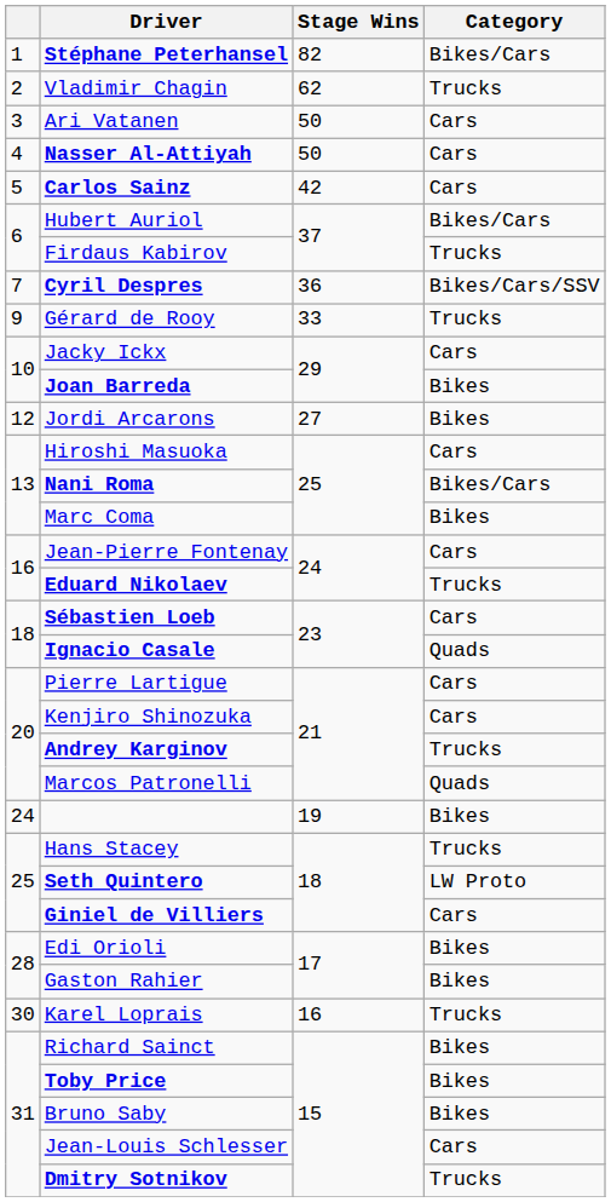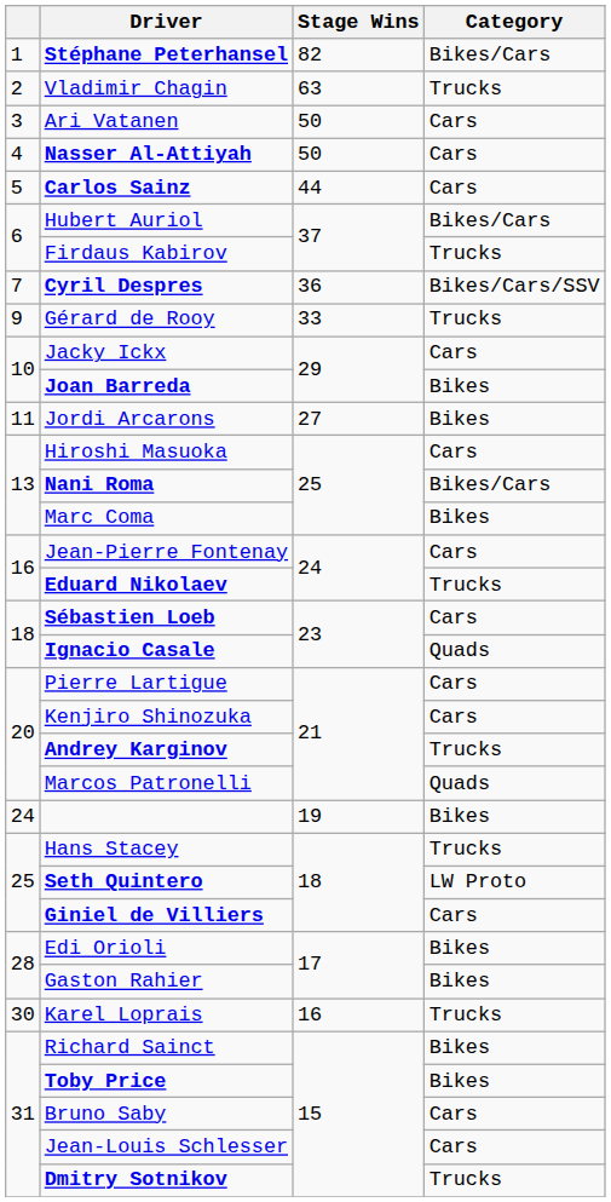Vladimir Chagin | Stage Wins: 62 -> 63
Carlos Sainz | Stage Wins: 42 -> 44
Jordi Arcarons | column 1: 12 -> 11
Bruno Saby | Category: Bikes -> Cars
